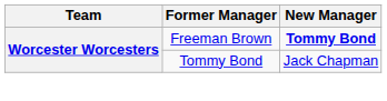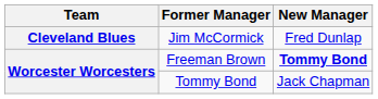+ row: Cleveland Blues | Jim McCormick | Fred Dunlap
